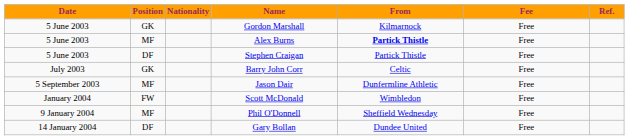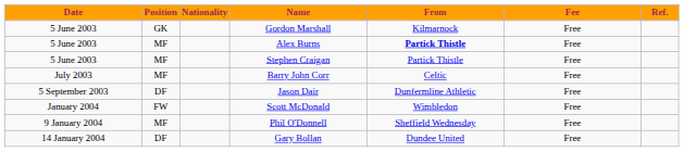Stephen Craigan | Position: DF -> MF
Barry John Corr | Position: GK -> MF
Jason Dair | Position: MF -> DF
